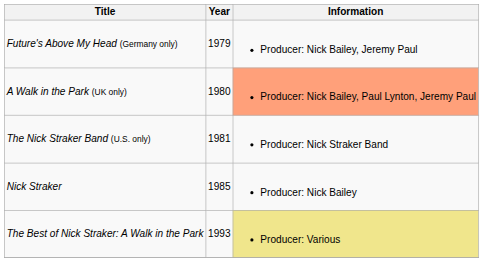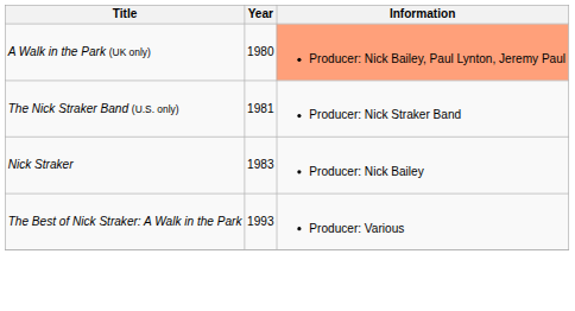- row: Future's Above My Head (Germany only) | 1979 | Producer: Nick Bailey, Jeremy Paul
Nick Straker | Year: 1985 -> 1983
The Best of Nick Straker: A Walk in the Park | Information: khaki background -> no background
